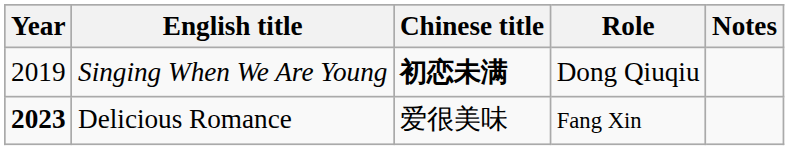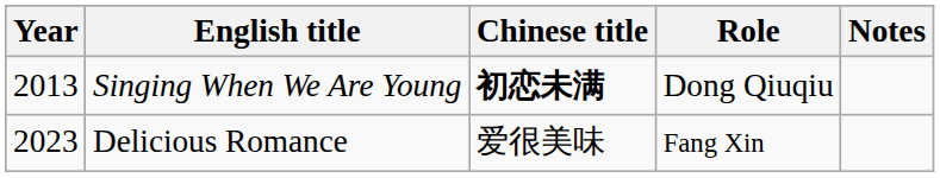Singing When We Are Young | Year: 2019 -> 2013
Delicious Romance | Year: bold -> normal
